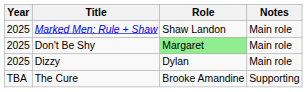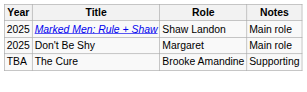Don't Be Shy | Role: lightgreen background -> no background
- row: 2025 | Dizzy | Dylan | Main role
